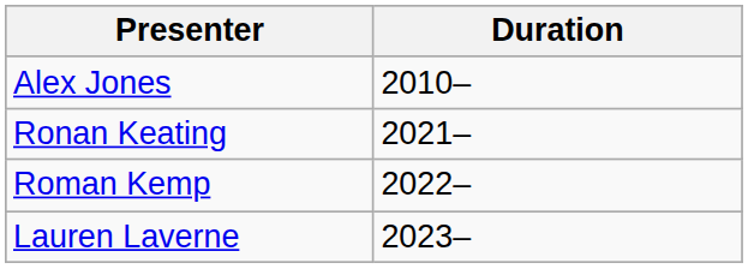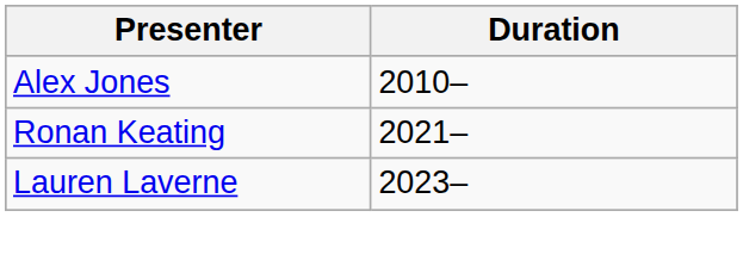- row: Roman Kemp | 2022–
